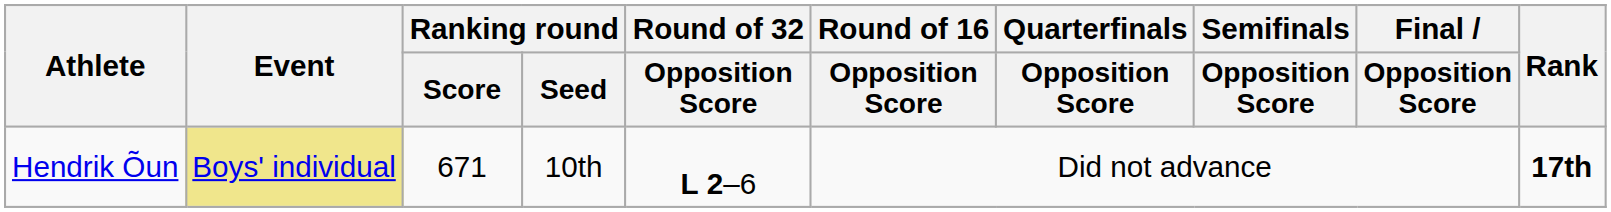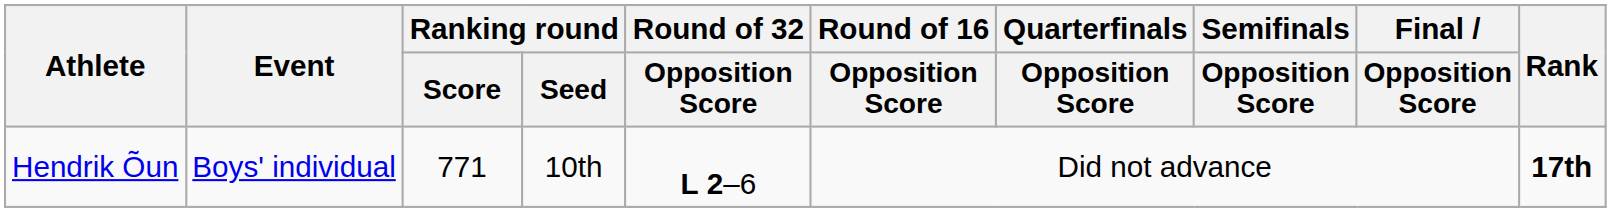Hendrik Õun | Event: khaki background -> no background
Hendrik Õun | Ranking round / Score: 671 -> 771
